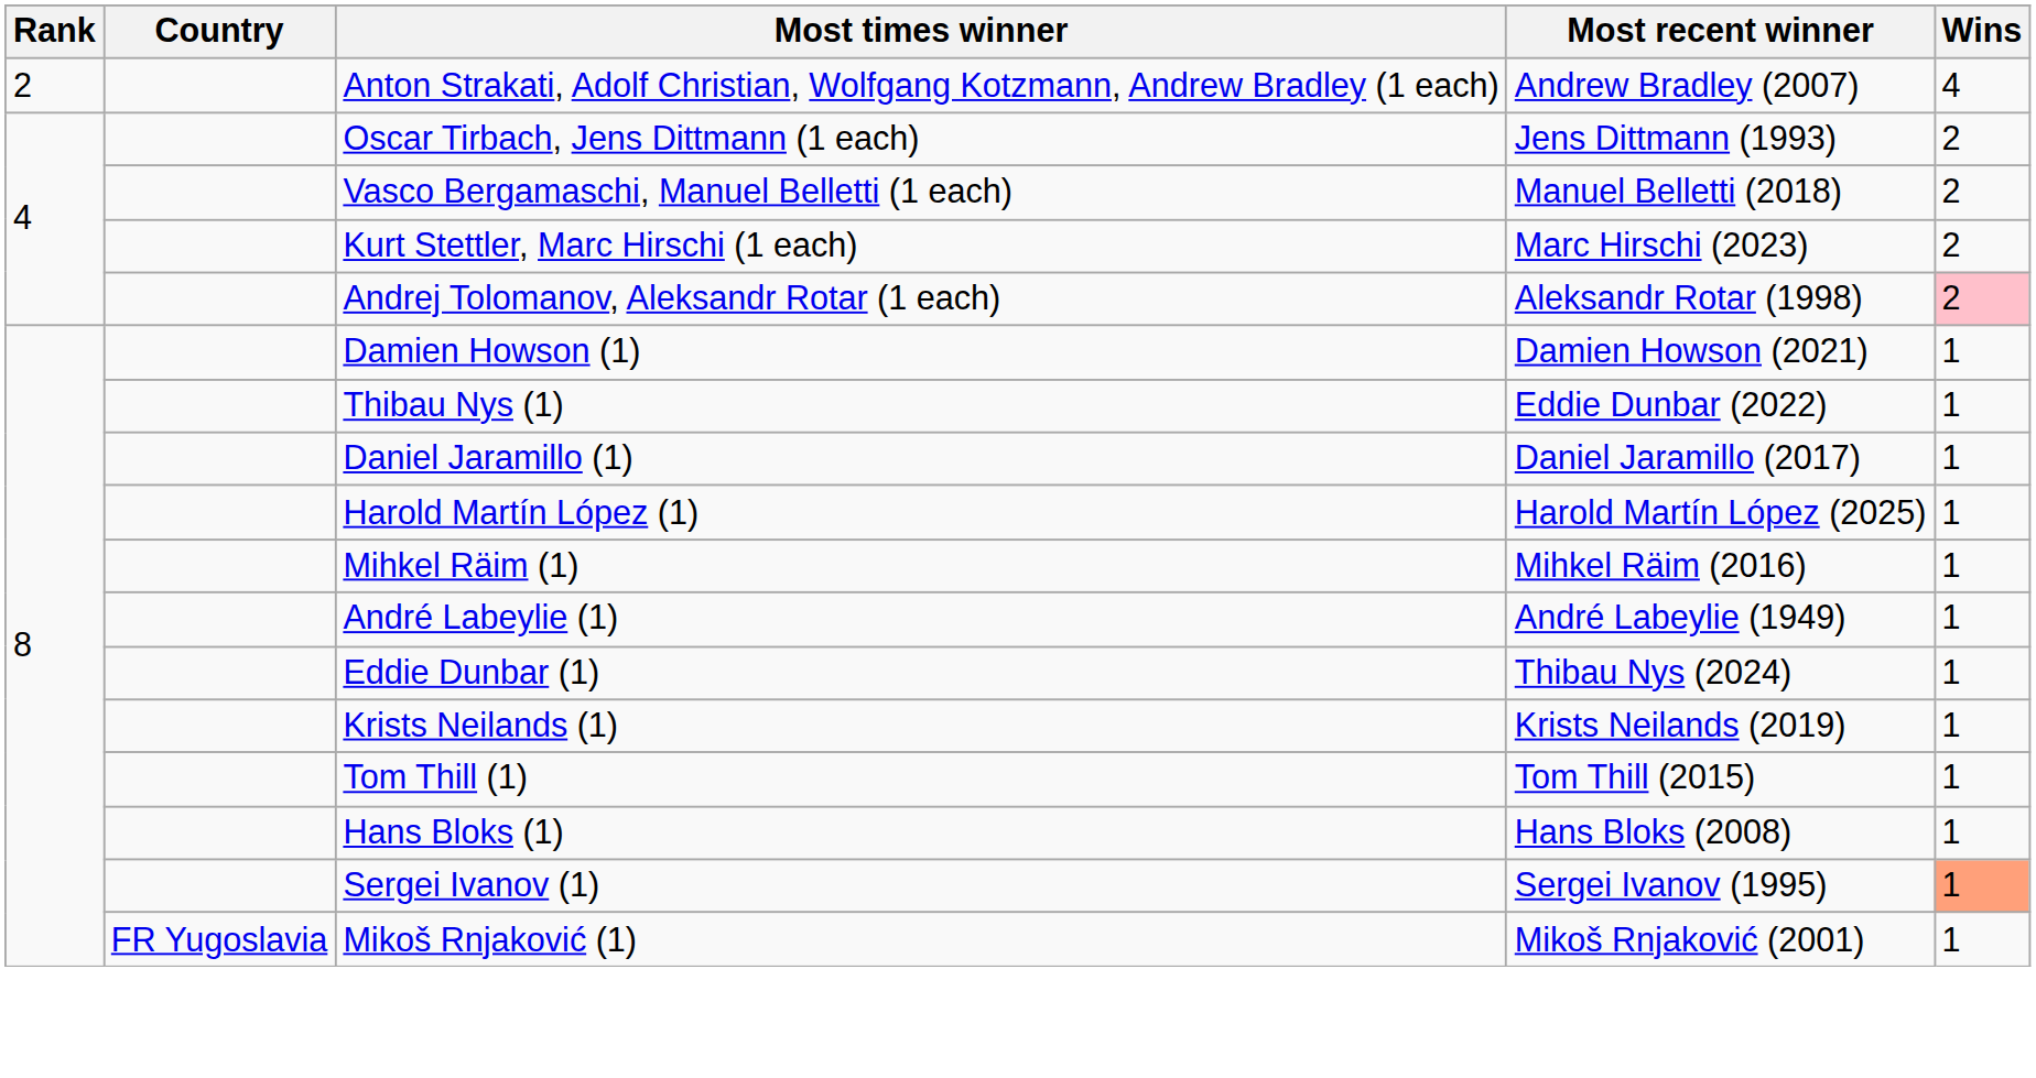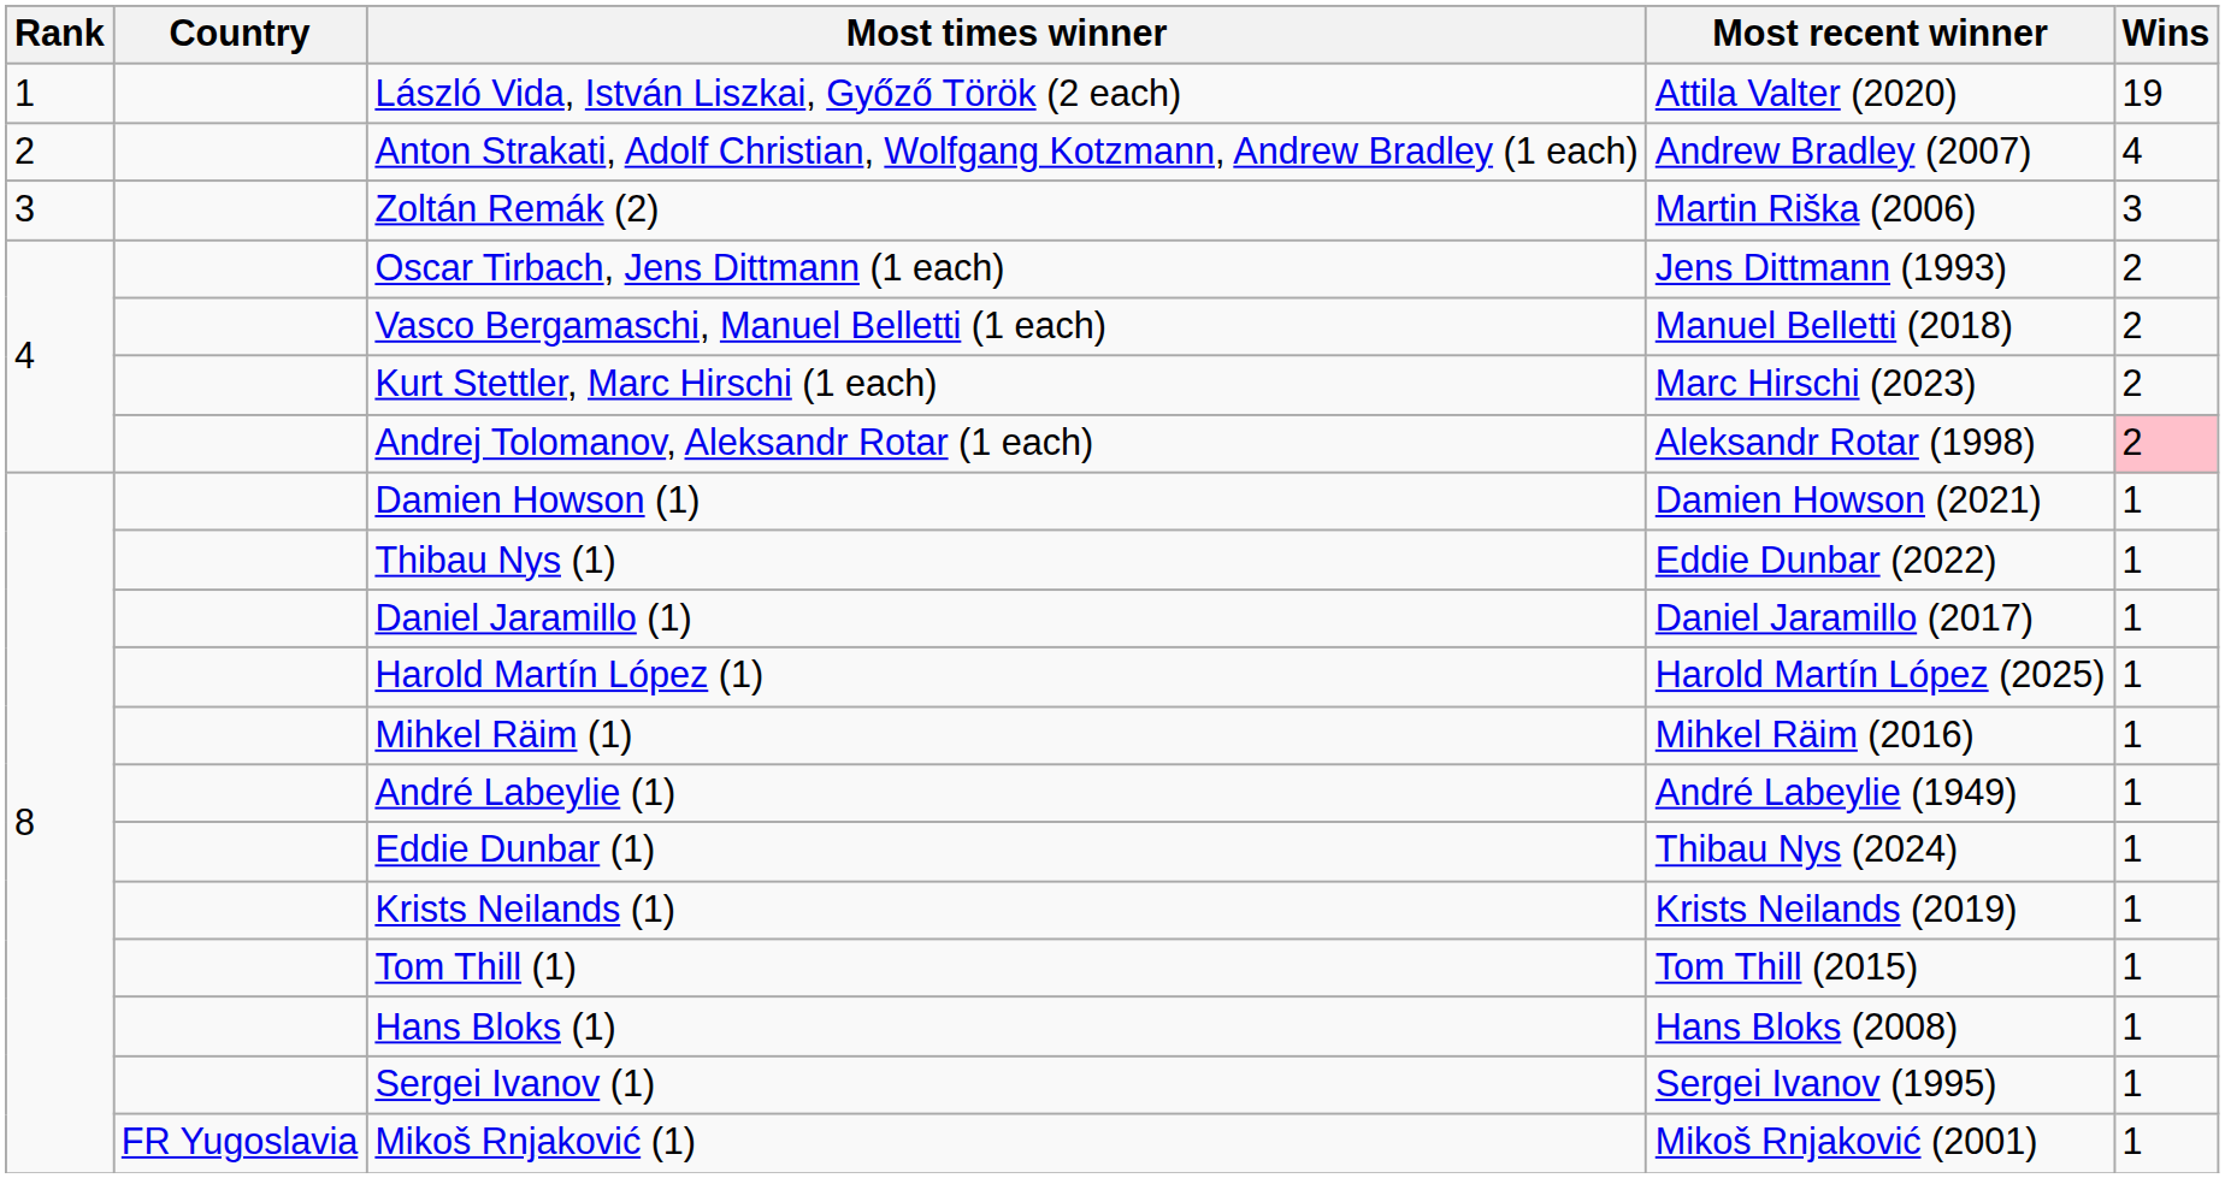+ row: 1 | László Vida, István Liszkai, Győző Török (2 each) | Attila Valter (2020) | 19
+ row: 3 | Zoltán Remák (2) | Martin Riška (2006) | 3
Sergei Ivanov (1) | Wins: lightsalmon background -> no background
